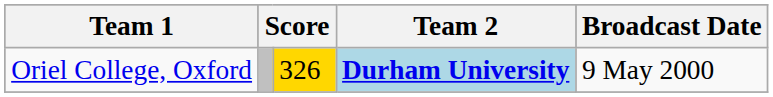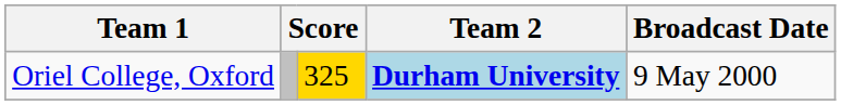Oriel College, Oxford | column 3: 326 -> 325
